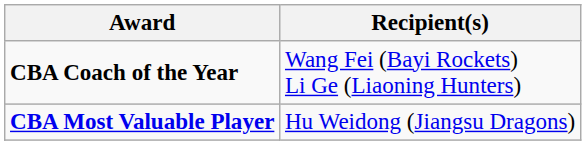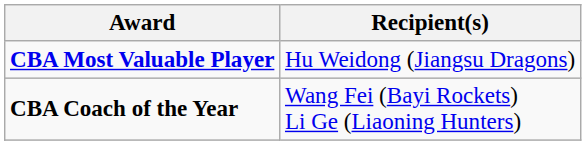rows swapped: CBA Most Valuable Player <-> CBA Coach of the Year
